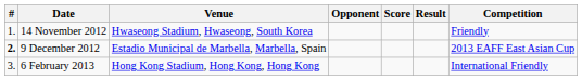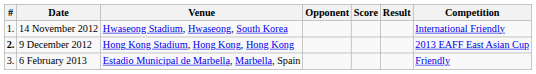14 November 2012 | Competition: Friendly -> International Friendly
9 December 2012 | Venue: Estadio Municipal de Marbella, Marbella, Spain -> Hong Kong Stadium, Hong Kong, Hong Kong
6 February 2013 | Venue: Hong Kong Stadium, Hong Kong, Hong Kong -> Estadio Municipal de Marbella, Marbella, Spain
6 February 2013 | Competition: International Friendly -> Friendly
